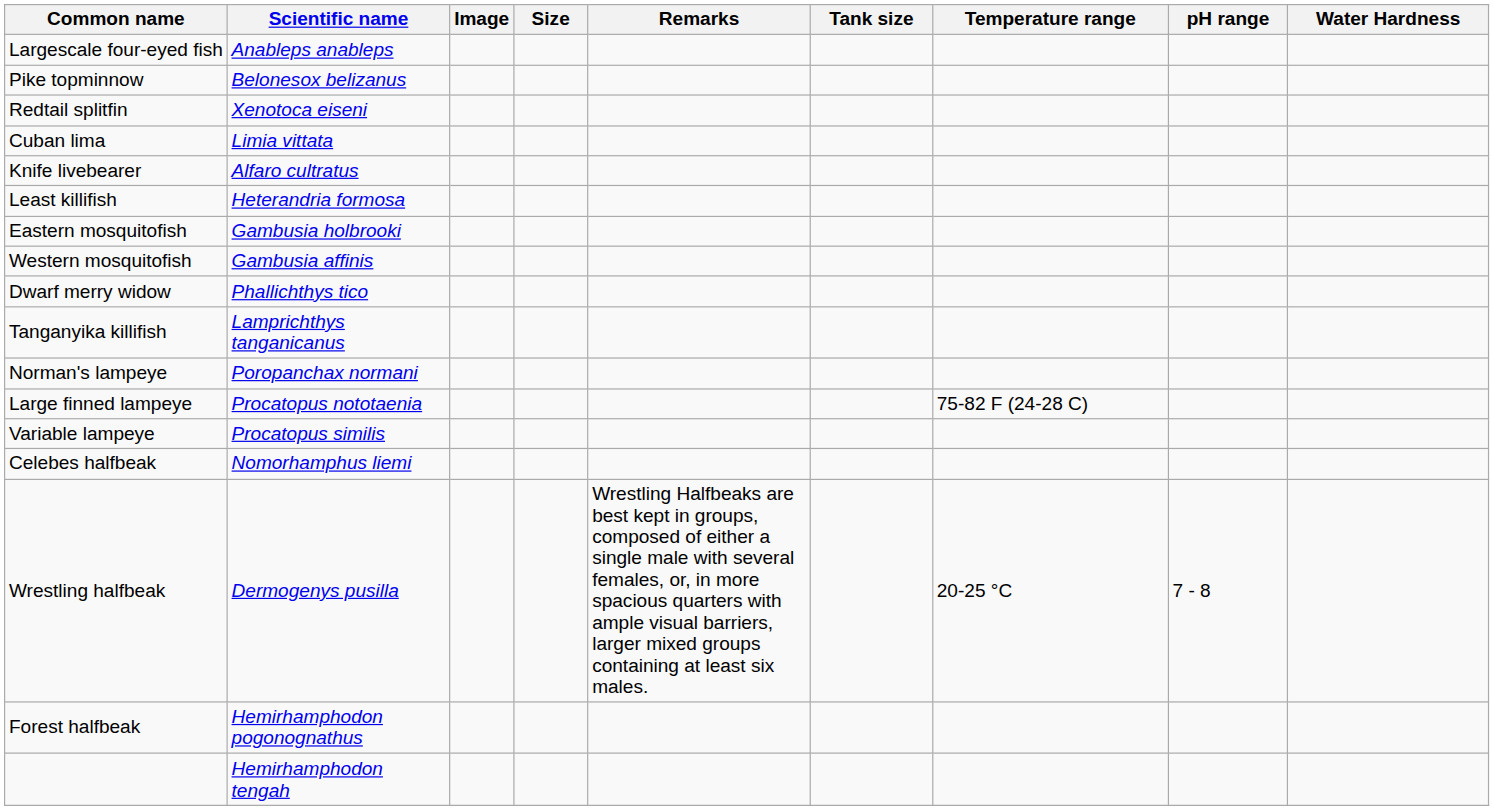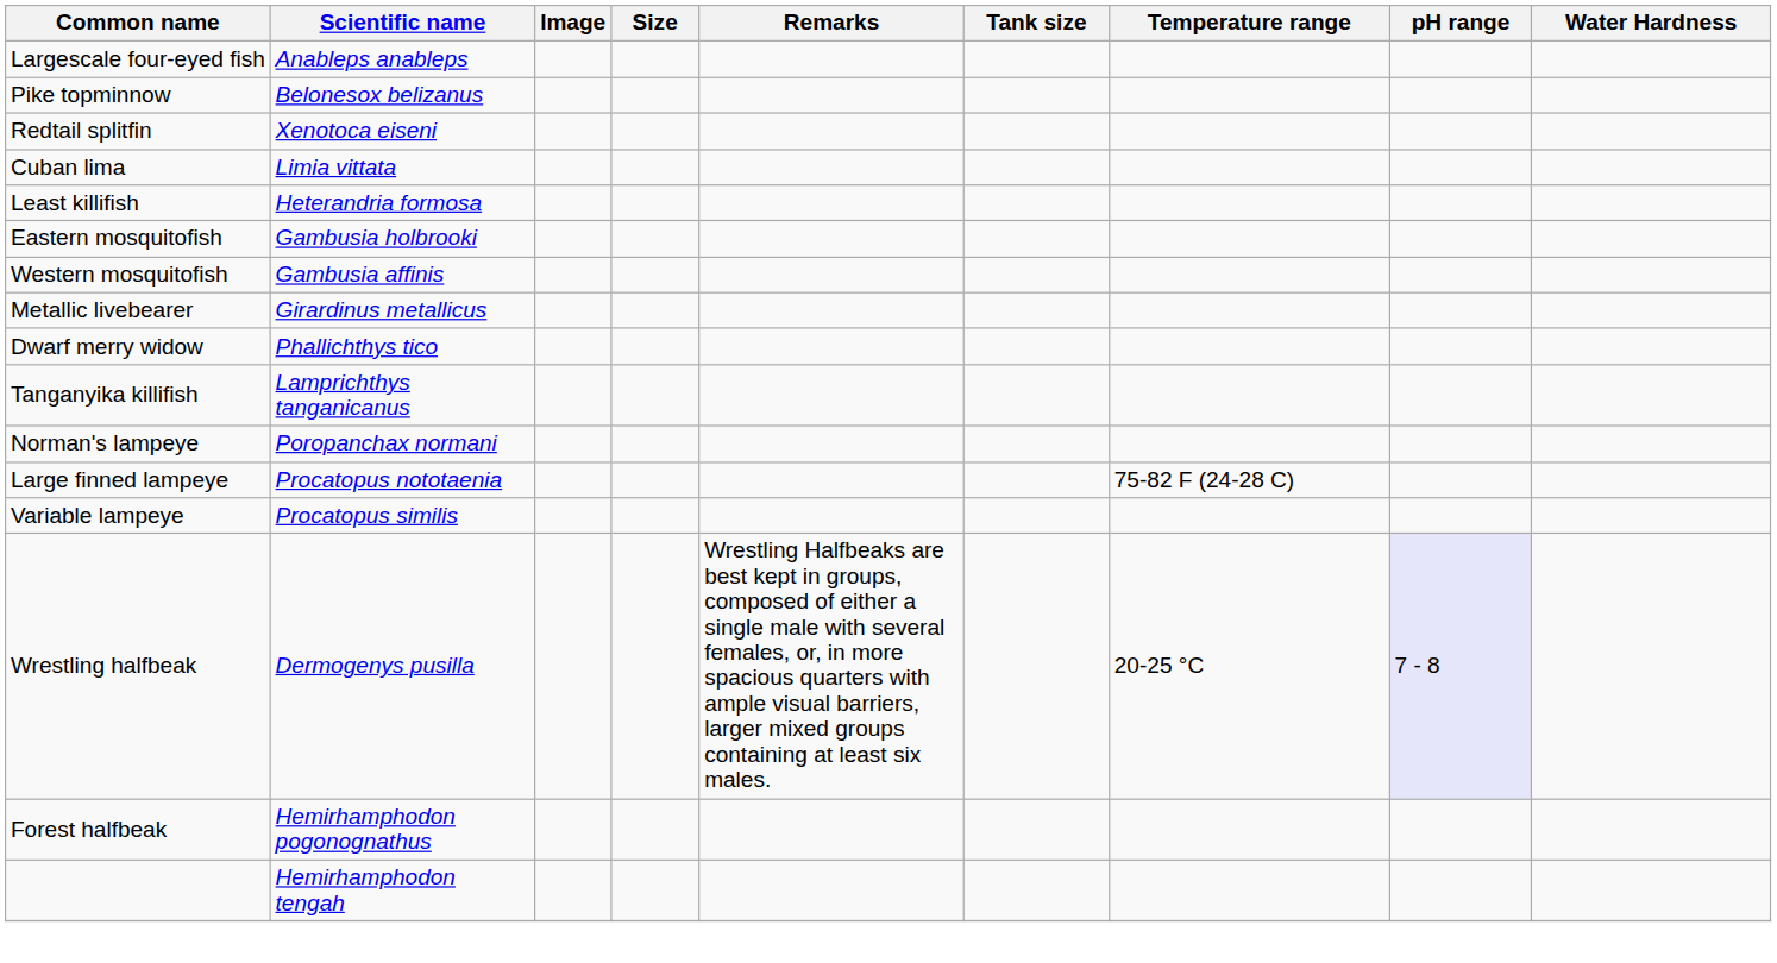- row: Knife livebearer | Alfaro cultratus
+ row: Metallic livebearer | Girardinus metallicus
- row: Celebes halfbeak | Nomorhamphus liemi
Wrestling halfbeak | pH range: no background -> lavender background
